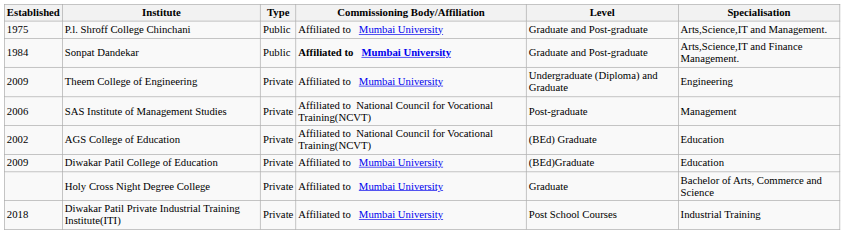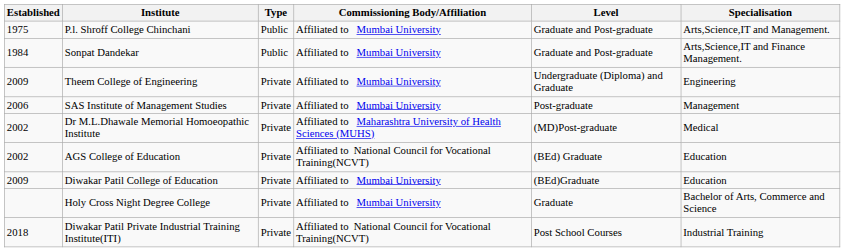Sonpat Dandekar | Commissioning Body/Affiliation: bold -> normal
SAS Institute of Management Studies | Commissioning Body/Affiliation: Affiliated to National Council for Vocational Training(NCVT) -> Affiliated to Mumbai University
+ row: 2002 | Dr M.L.Dhawale Memorial Homoeopathic Institute | Private | Affiliated to Maharashtra University of Health Sciences (MUHS) | (MD)Post-graduate | Medical
Diwakar Patil Private Industrial Training Institute(ITI) | Commissioning Body/Affiliation: Affiliated to Mumbai University -> Affiliated to National Council for Vocational Training(NCVT)
